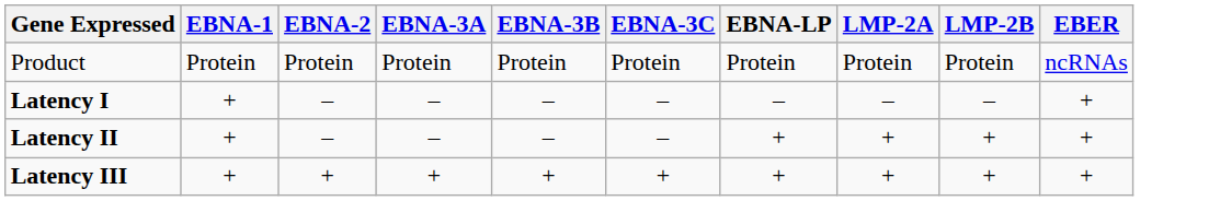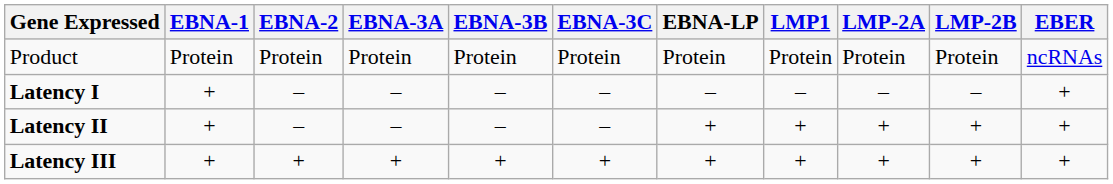+ column: LMP1 | Protein | – | + | +
